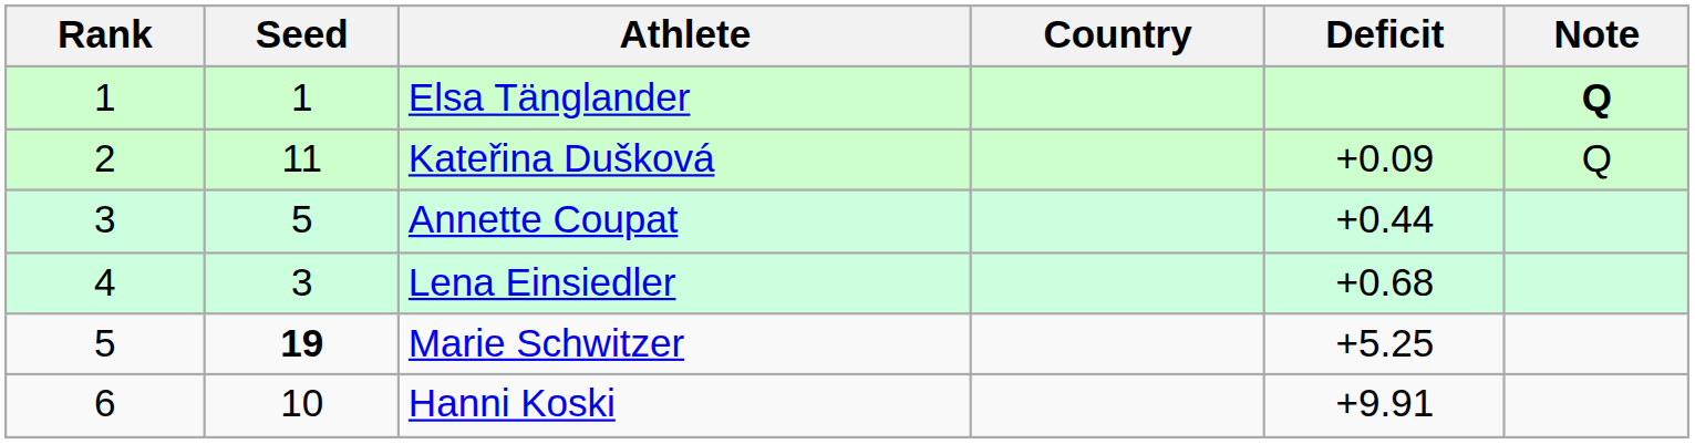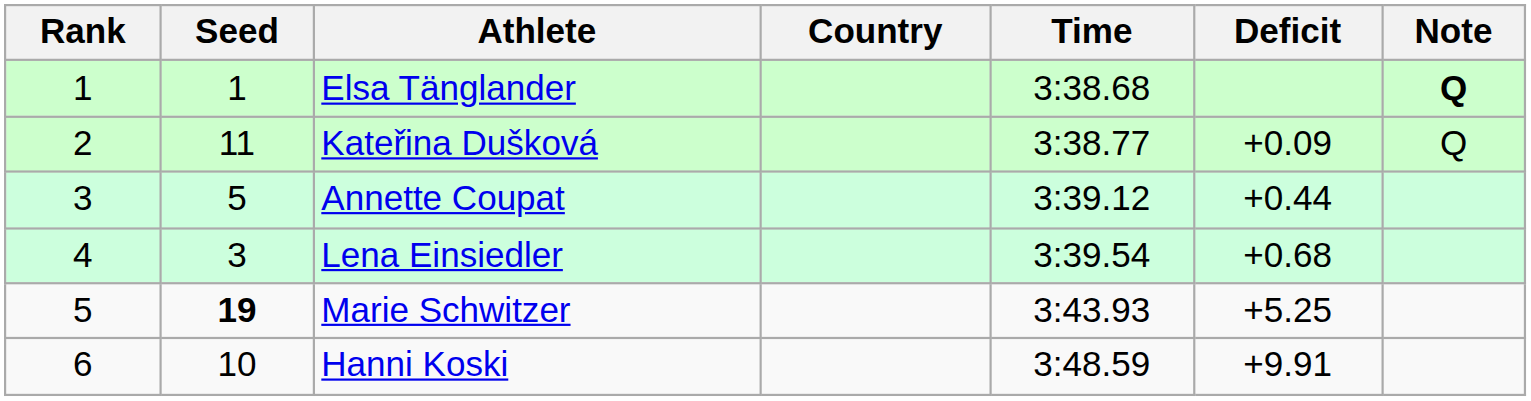+ column: Time | 3:38.68 | 3:38.77 | 3:39.12 | 3:39.54 | 3:43.93 | 3:48.59
